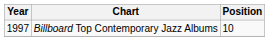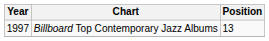Billboard Top Contemporary Jazz Albums | Position: 10 -> 13
